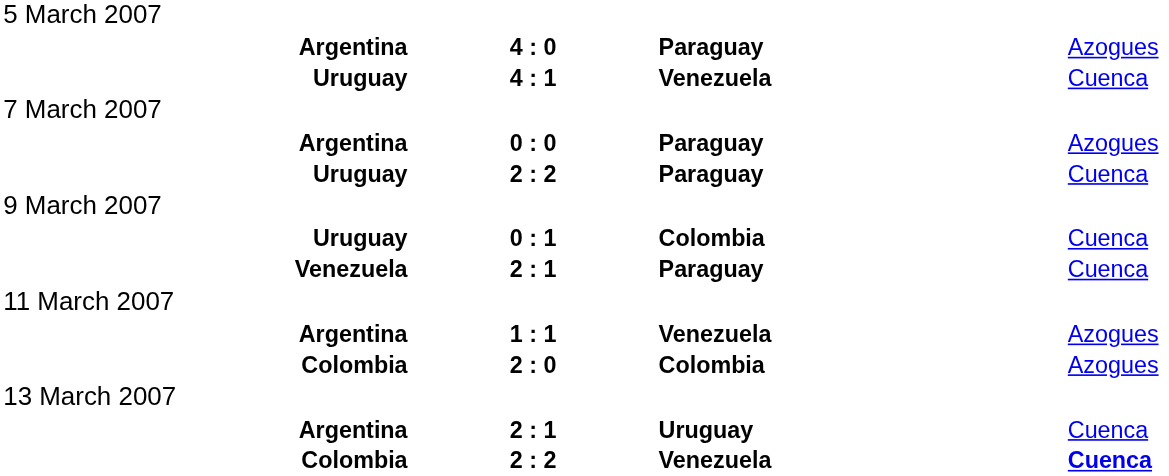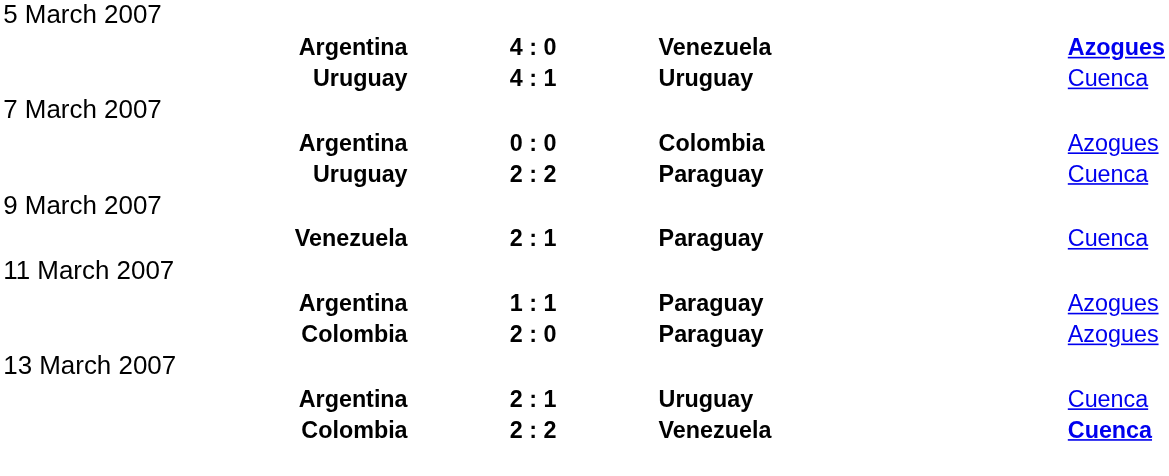Argentina / 4 : 0 | column 3: Paraguay -> Venezuela
Argentina / 4 : 0 | column 4: normal -> bold
Uruguay / 4 : 1 | column 3: Venezuela -> Uruguay
Argentina / 0 : 0 | column 3: Paraguay -> Colombia
- row: Uruguay | 0 : 1 | Colombia | Cuenca
Argentina / 1 : 1 | column 3: Venezuela -> Paraguay
Colombia / 2 : 0 | column 3: Colombia -> Paraguay
